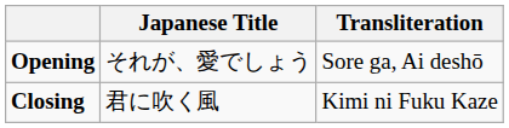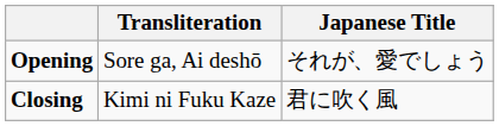columns swapped: Japanese Title <-> Transliteration
